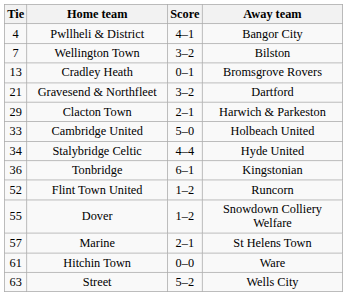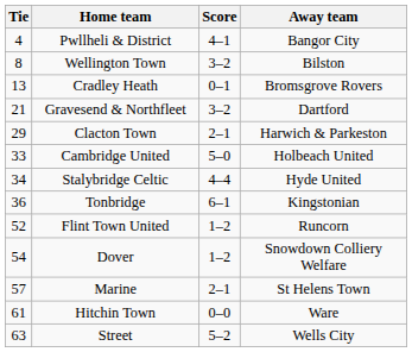Wellington Town | Tie: 7 -> 8
Dover | Tie: 55 -> 54
